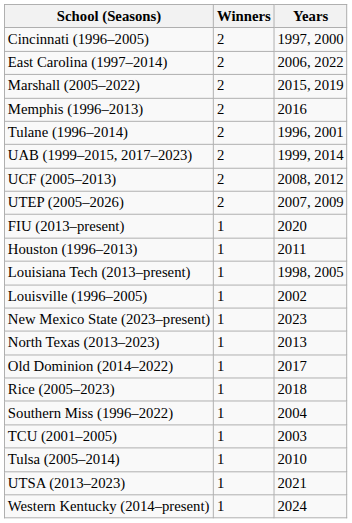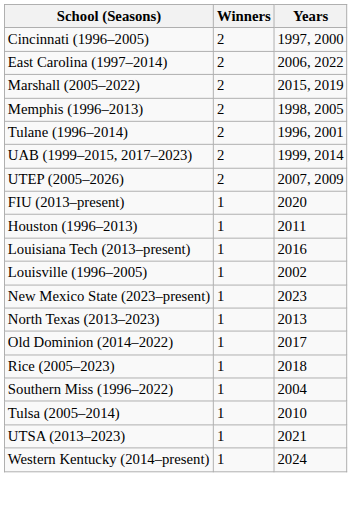Memphis (1996–2013) | Years: 2016 -> 1998, 2005
- row: UCF (2005–2013) | 2 | 2008, 2012
Louisiana Tech (2013–present) | Years: 1998, 2005 -> 2016
- row: TCU (2001–2005) | 1 | 2003
